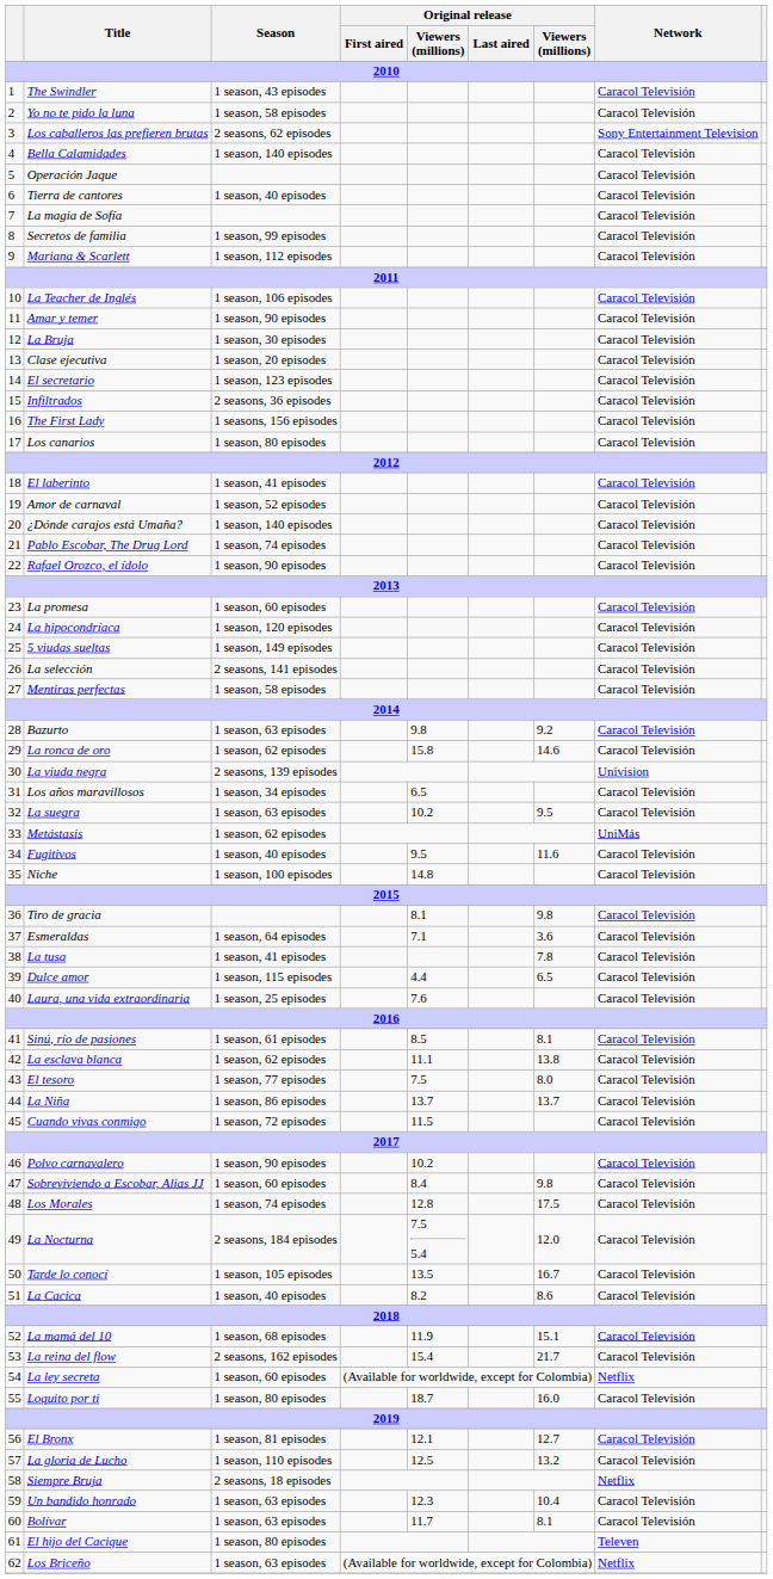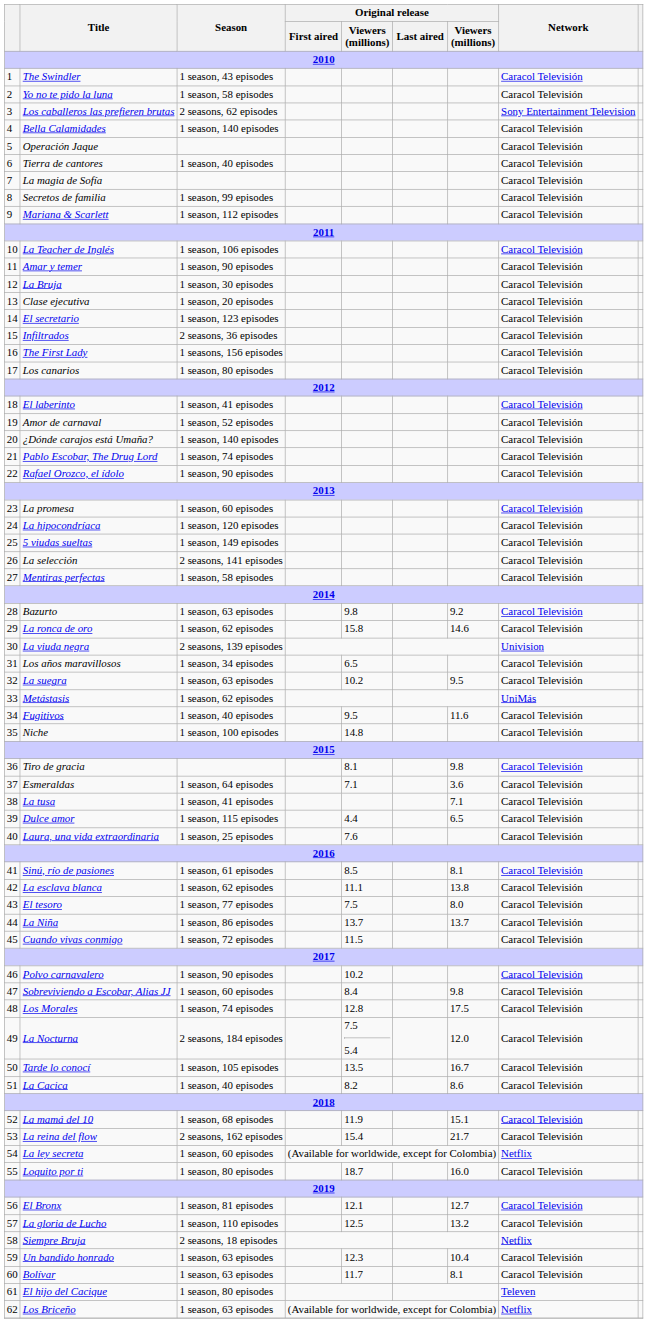La tusa | column 7: 7.8 -> 7.1
